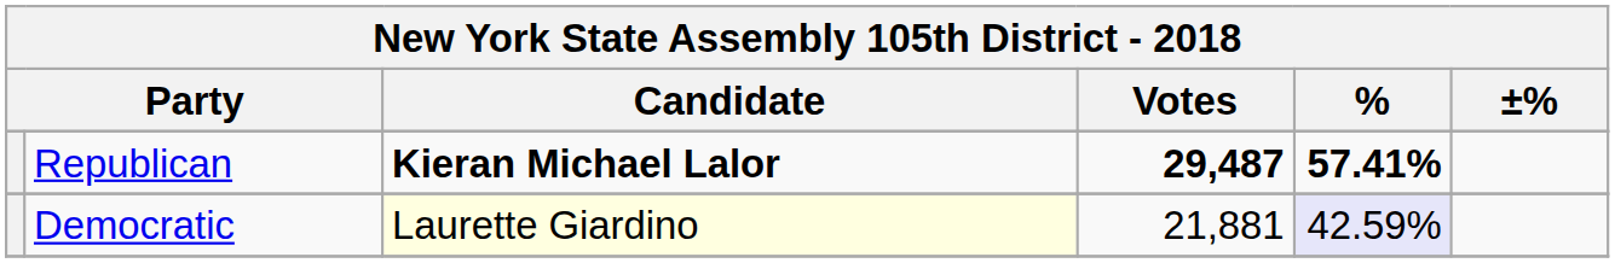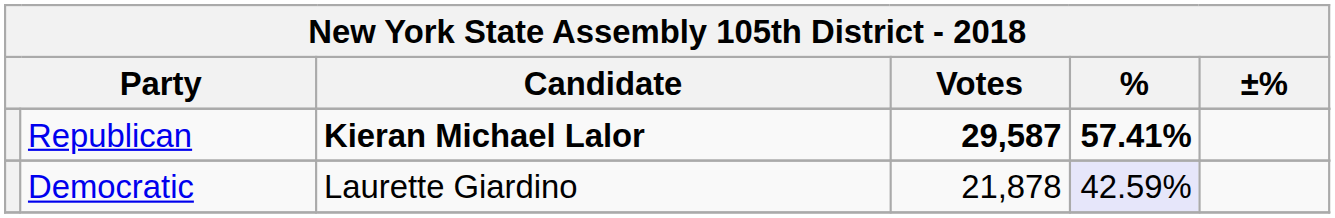Republican | Votes: 29,487 -> 29,587
Democratic | Candidate: lightyellow background -> no background
Democratic | Votes: 21,881 -> 21,878
